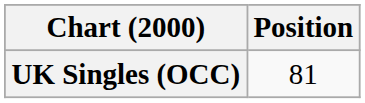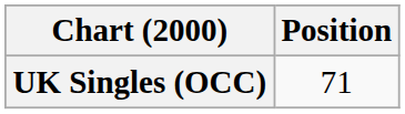UK Singles (OCC) | Position: 81 -> 71
